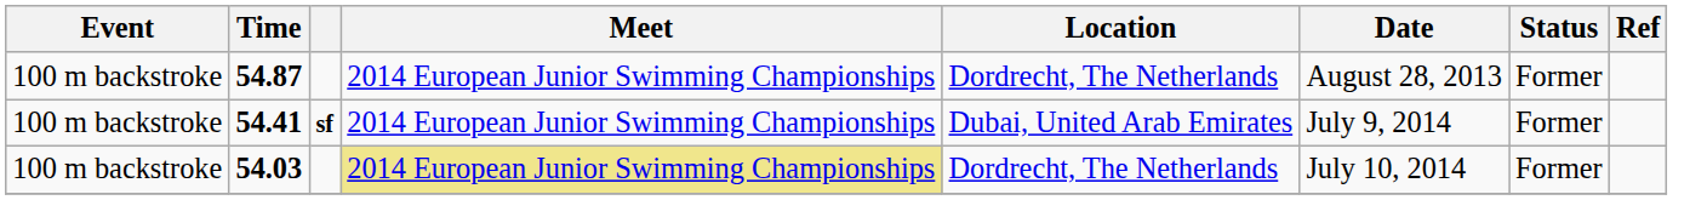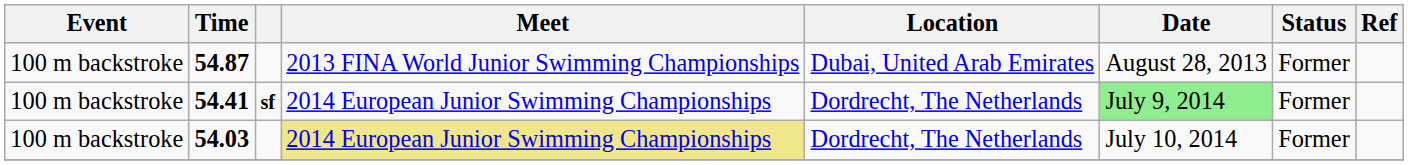54.87 | Meet: 2014 European Junior Swimming Championships -> 2013 FINA World Junior Swimming Championships
54.87 | Location: Dordrecht, The Netherlands -> Dubai, United Arab Emirates
54.41 | Location: Dubai, United Arab Emirates -> Dordrecht, The Netherlands
54.41 | Date: no background -> lightgreen background
